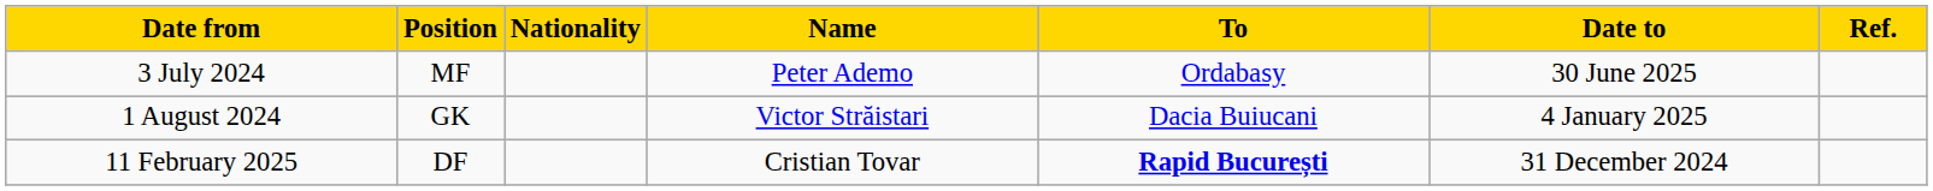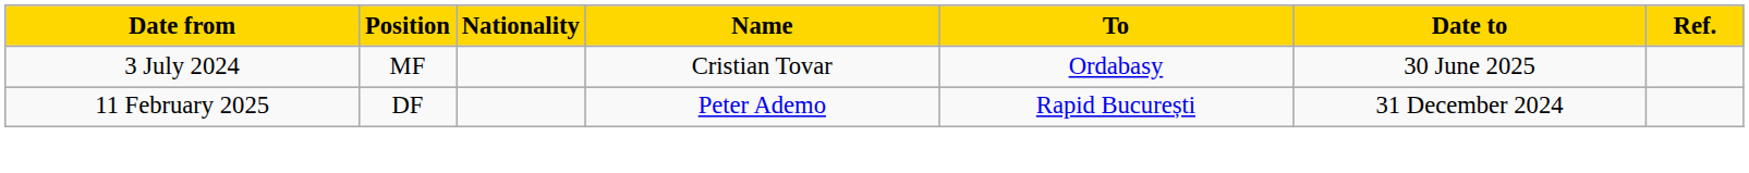3 July 2024 | Name: Peter Ademo -> Cristian Tovar
- row: 1 August 2024 | GK | Victor Străistari | Dacia Buiucani | 4 January 2025
11 February 2025 | Name: Cristian Tovar -> Peter Ademo
11 February 2025 | To: bold -> normal
